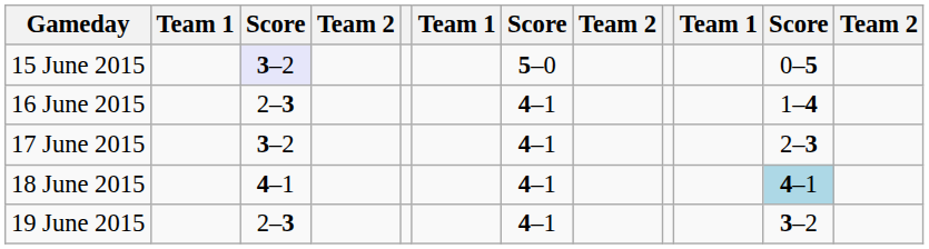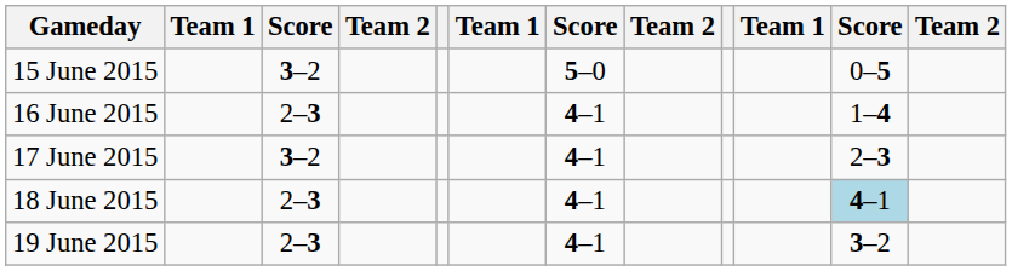15 June 2015 | column 3: lavender background -> no background
18 June 2015 | column 3: 4–1 -> 2–3
